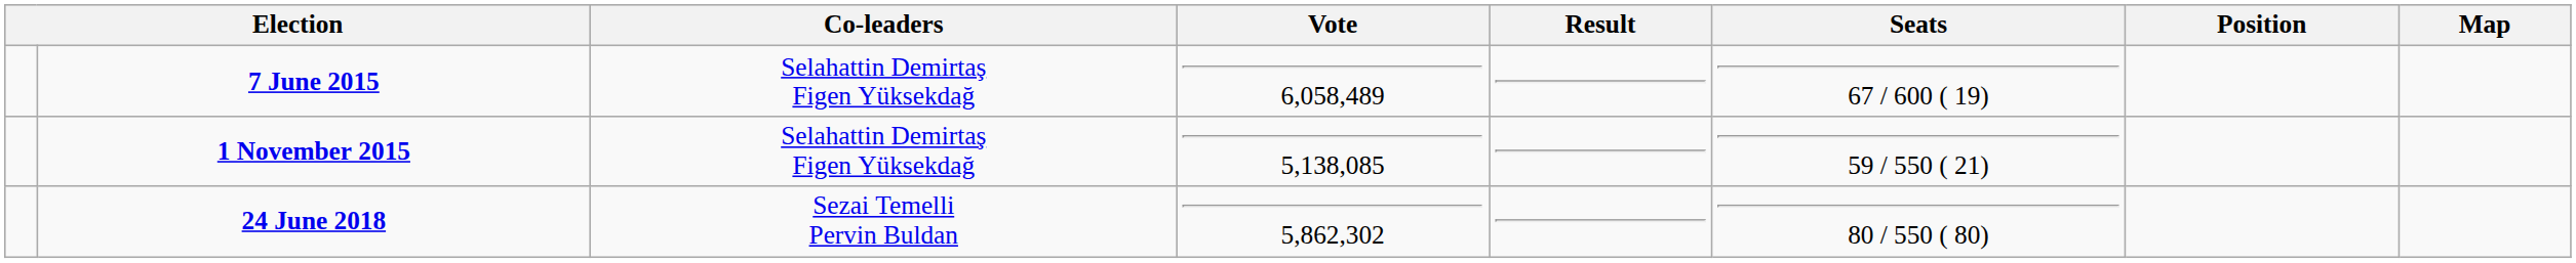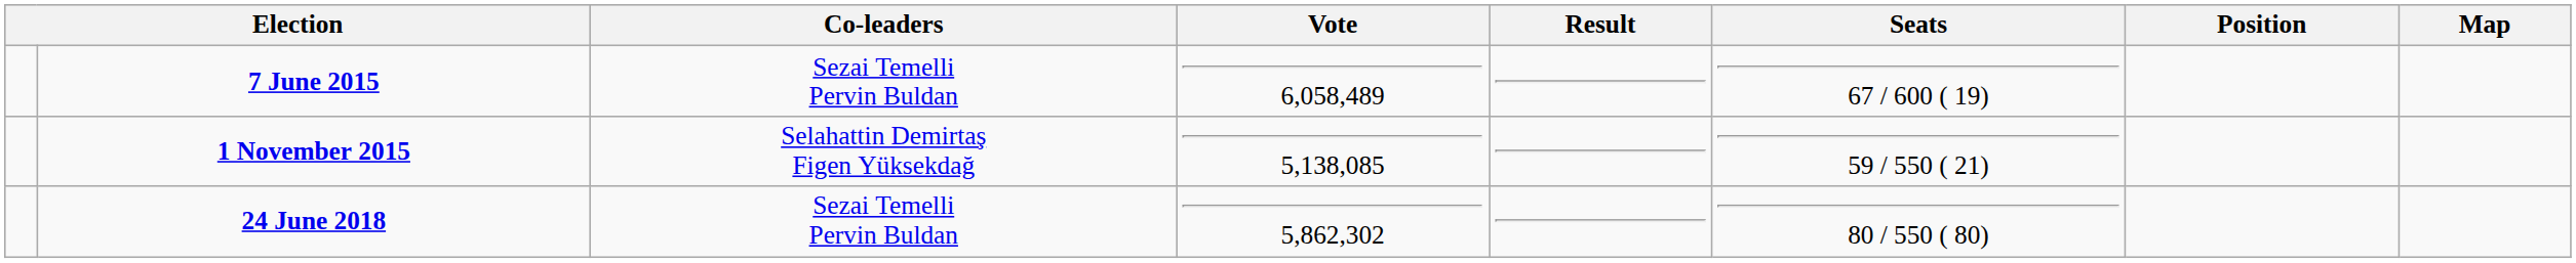7 June 2015 | Co-leaders: Selahattin Demirtaş Figen Yüksekdağ -> Sezai Temelli Pervin Buldan
